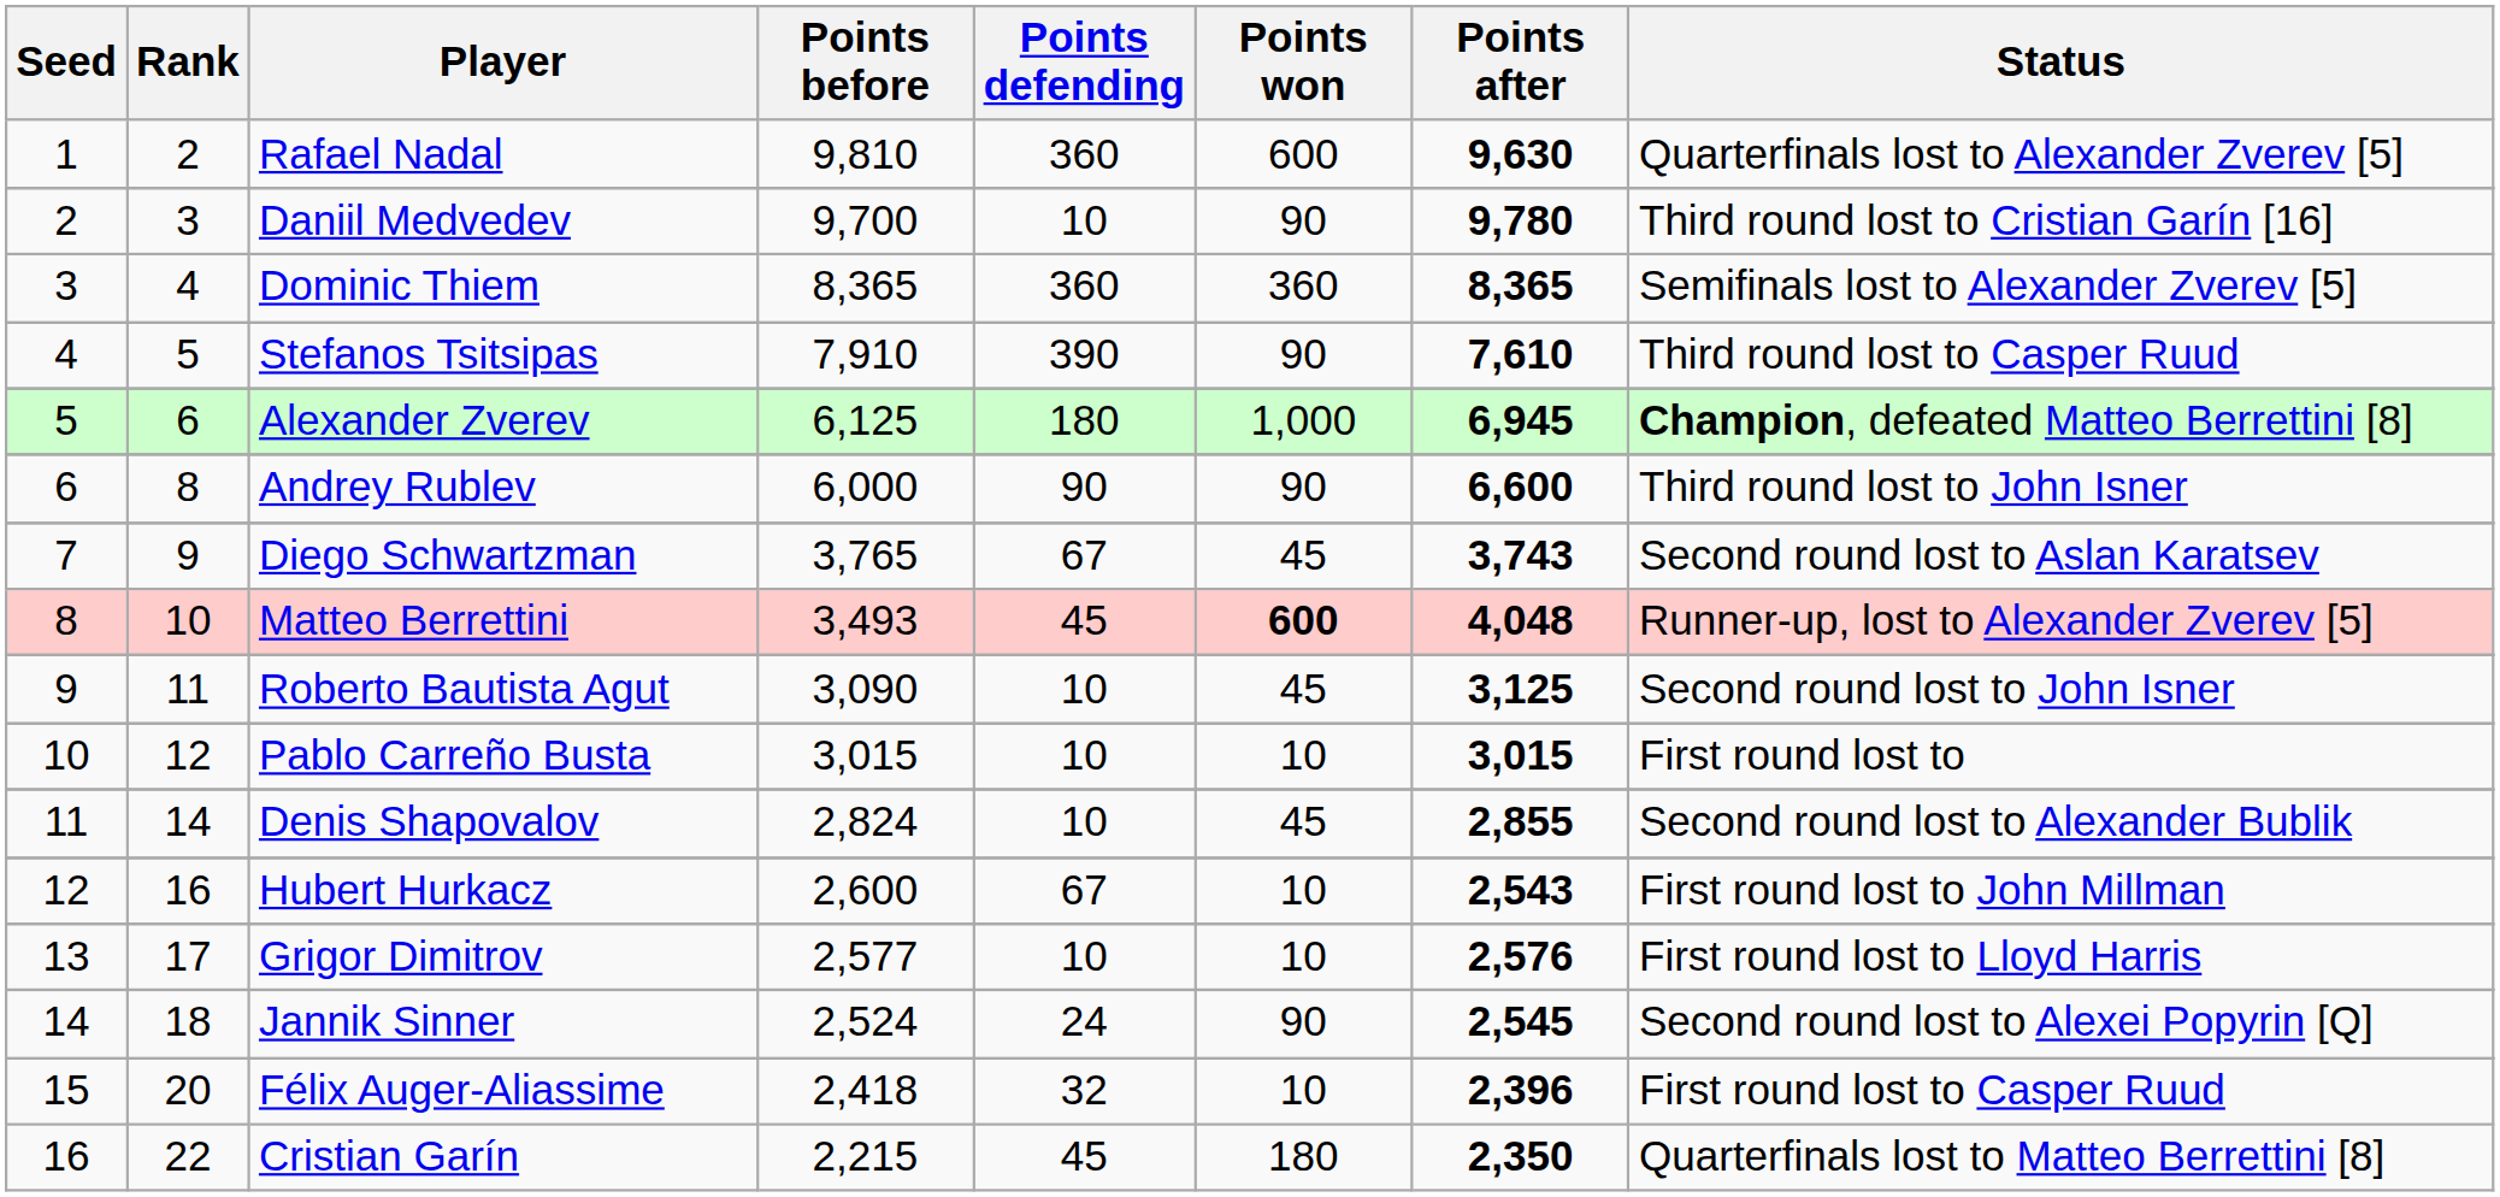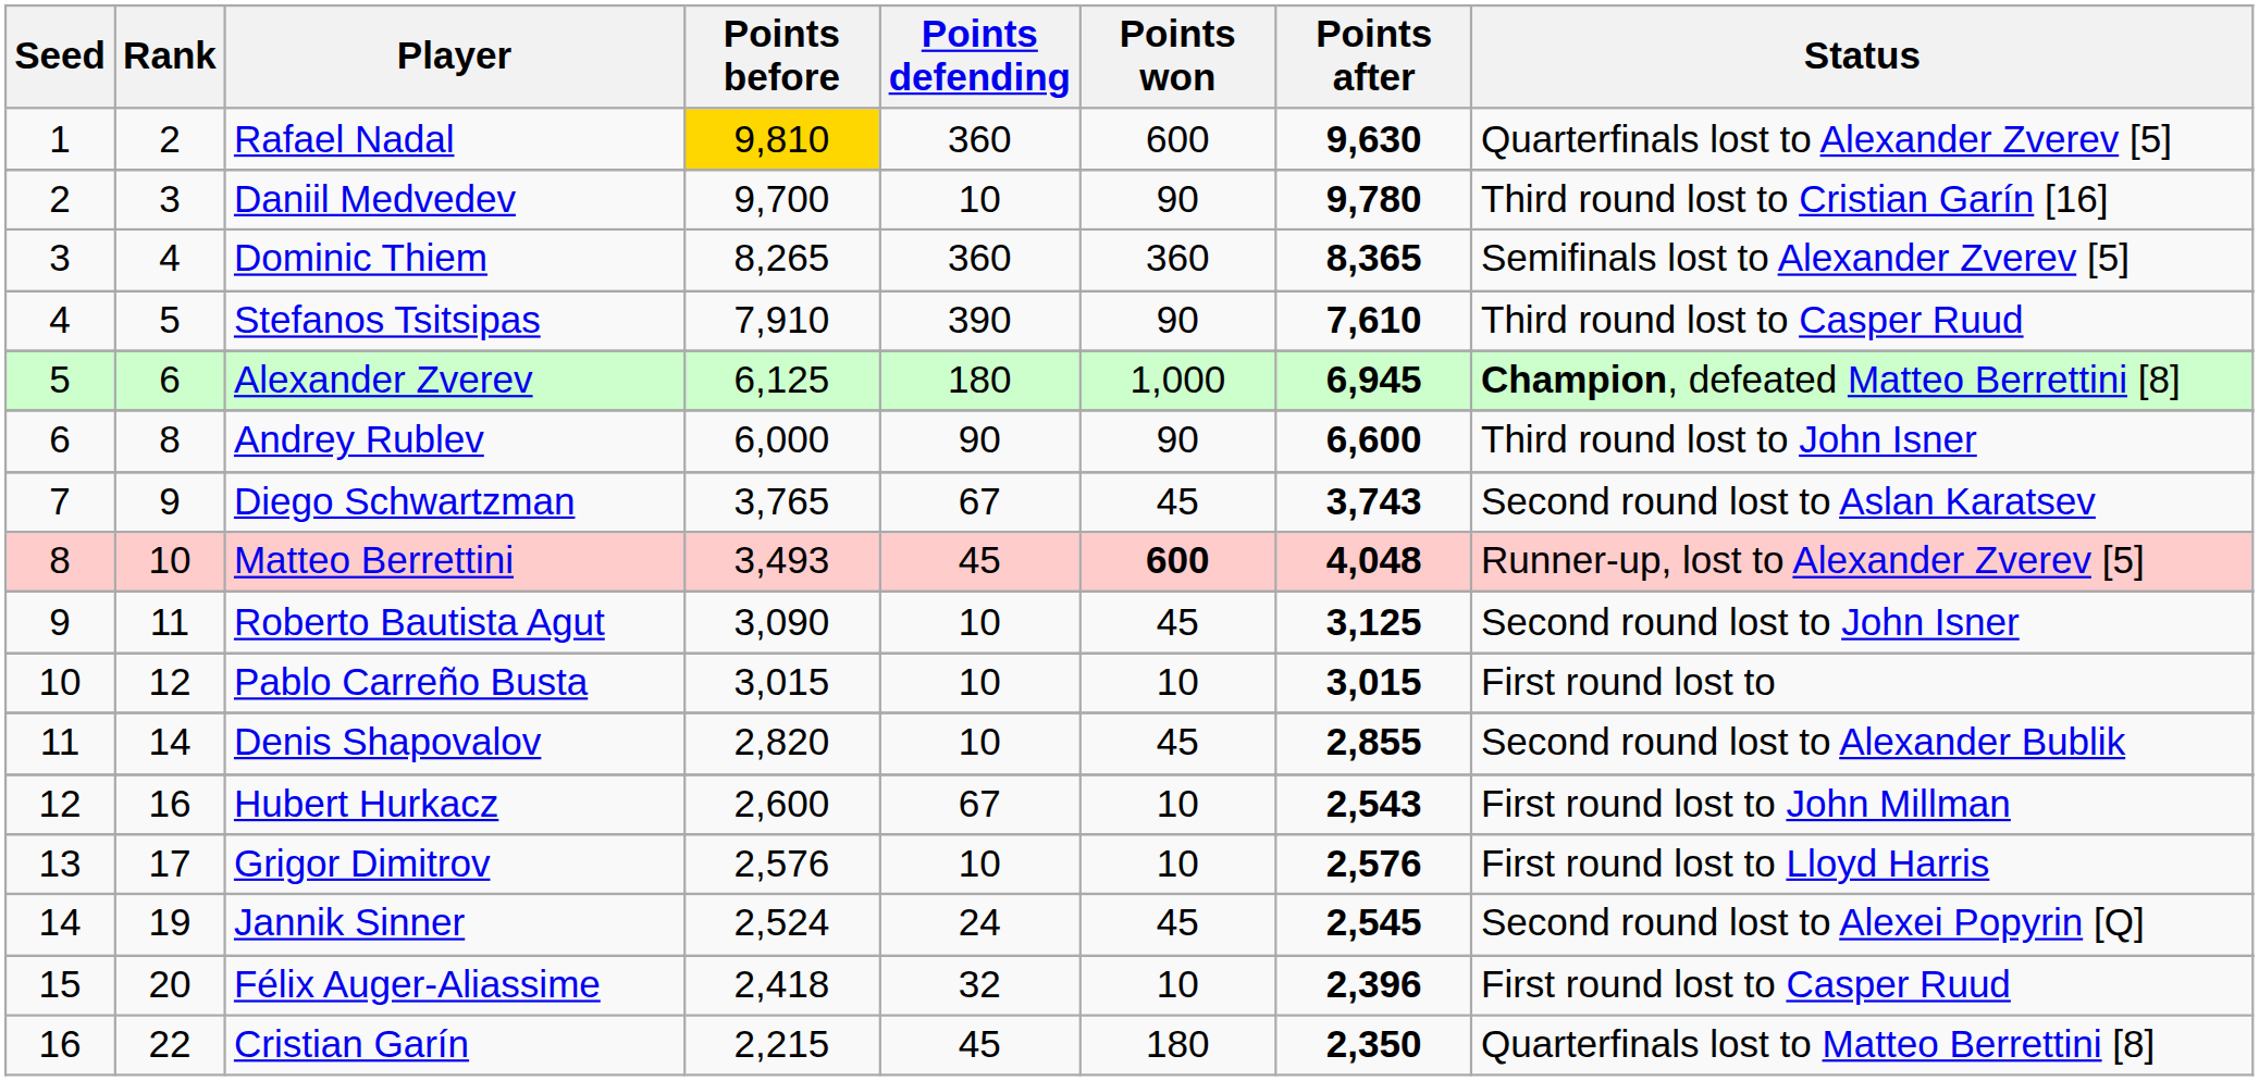Rafael Nadal | Points before: no background -> gold background
Dominic Thiem | Points before: 8,365 -> 8,265
Denis Shapovalov | Points before: 2,824 -> 2,820
Grigor Dimitrov | Points before: 2,577 -> 2,576
Jannik Sinner | Rank: 18 -> 19
Jannik Sinner | Points won: 90 -> 45
